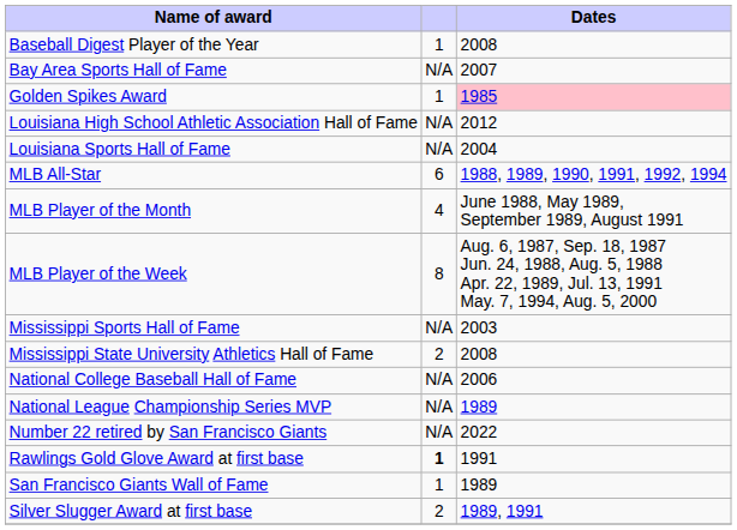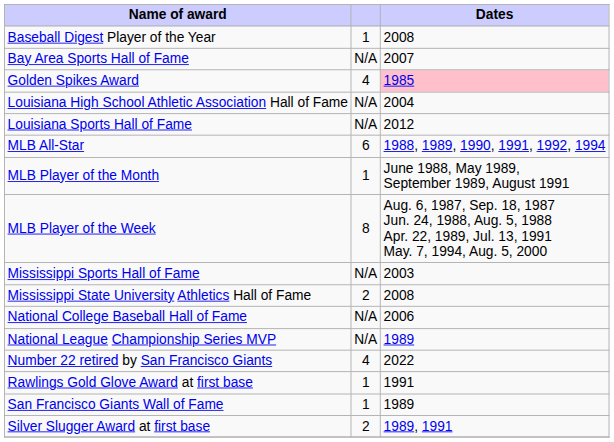Golden Spikes Award | column 2: 1 -> 4
Louisiana High School Athletic Association Hall of Fame | Dates: 2012 -> 2004
Louisiana Sports Hall of Fame | Dates: 2004 -> 2012
MLB Player of the Month | column 2: 4 -> 1
Number 22 retired by San Francisco Giants | column 2: N/A -> 4
Rawlings Gold Glove Award at first base | column 2: bold -> normal
